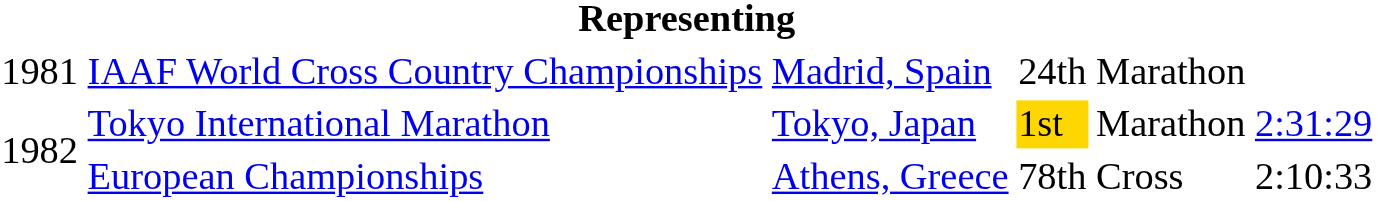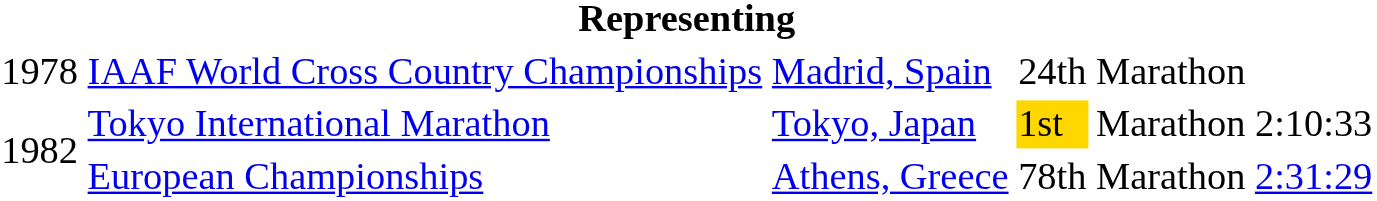IAAF World Cross Country Championships | column 1: 1981 -> 1978
Tokyo International Marathon | column 6: 2:31:29 -> 2:10:33
European Championships | column 5: Cross -> Marathon
European Championships | column 6: 2:10:33 -> 2:31:29
